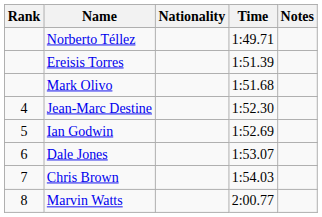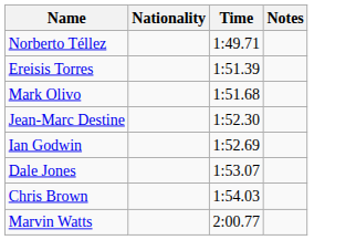- column: Rank | 4 | 5 | 6 | 7 | 8
